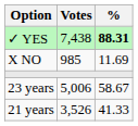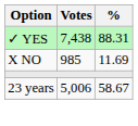✓ YES | %: bold -> normal
- row: 21 years | 3,526 | 41.33
